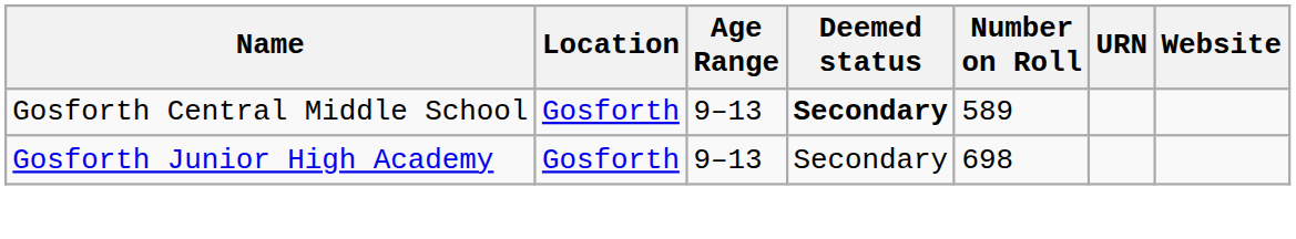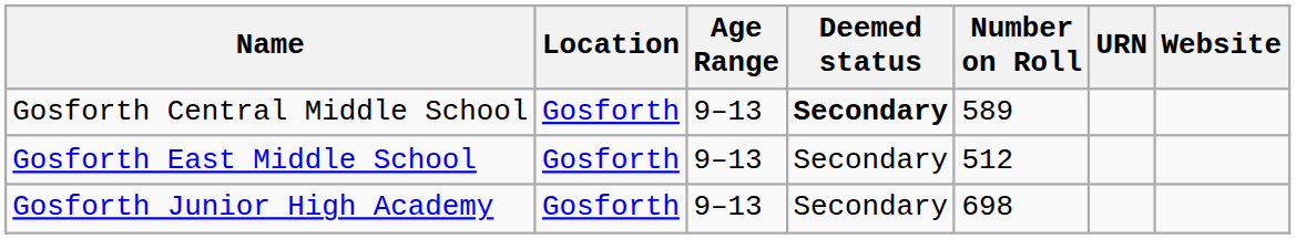+ row: Gosforth East Middle School | Gosforth | 9–13 | Secondary | 512
